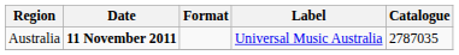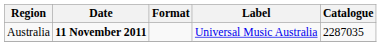Australia | Catalogue: 2787035 -> 2287035
